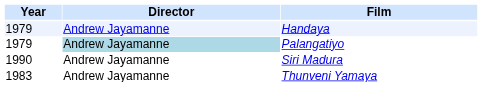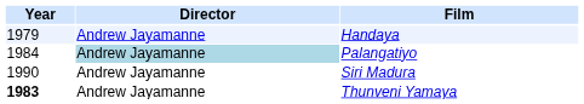Palangatiyo | Year: 1979 -> 1984
Thunveni Yamaya | Year: normal -> bold
